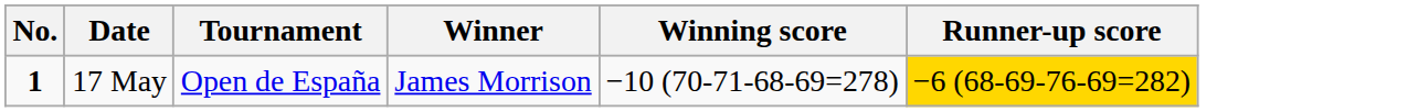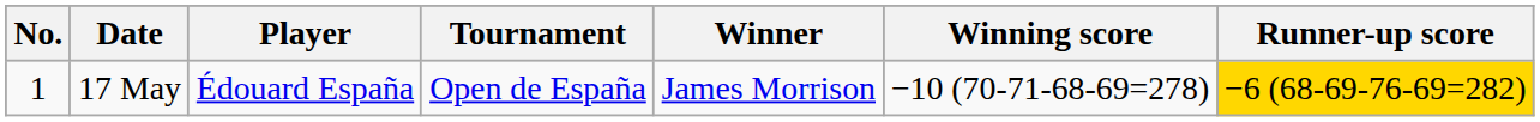+ column: Player | Édouard España
17 May | No.: bold -> normal
